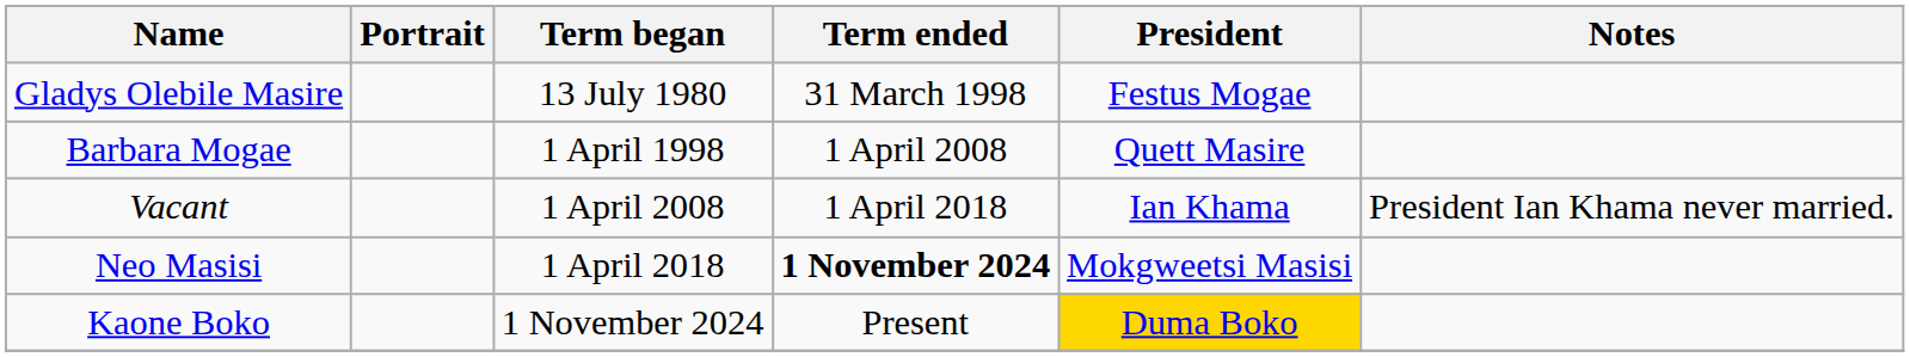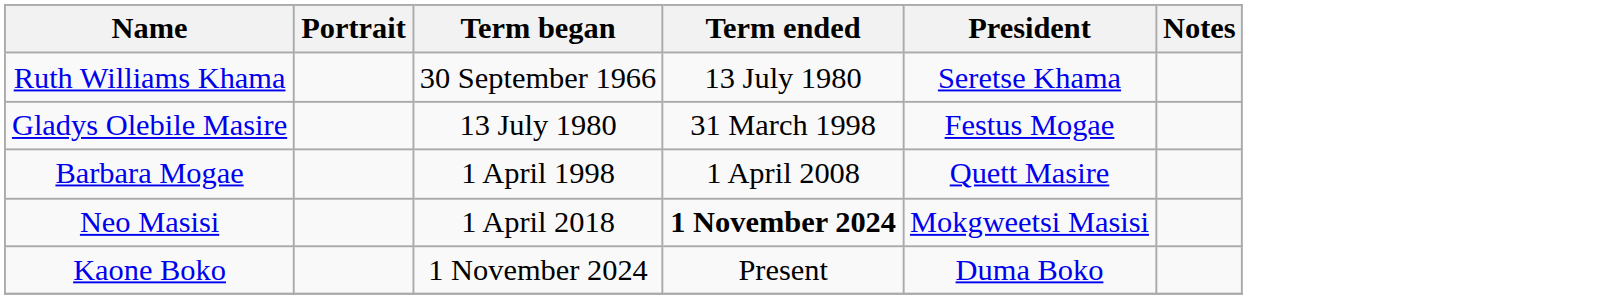+ row: Ruth Williams Khama | 30 September 1966 | 13 July 1980 | Seretse Khama
- row: Vacant | 1 April 2008 | 1 April 2018 | Ian Khama | President Ian Khama never married.
Kaone Boko | President: gold background -> no background
